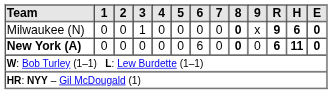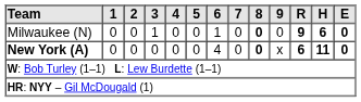Milwaukee (N) | 6: 0 -> 1
Milwaukee (N) | 9: x -> 0
New York (A) | 6: 6 -> 4
New York (A) | 9: 0 -> x
